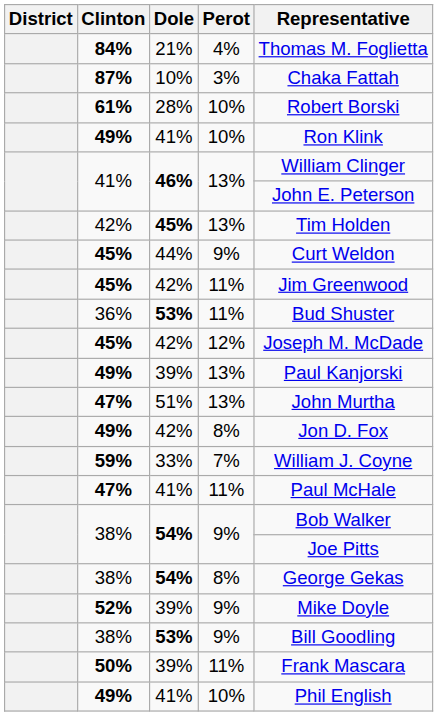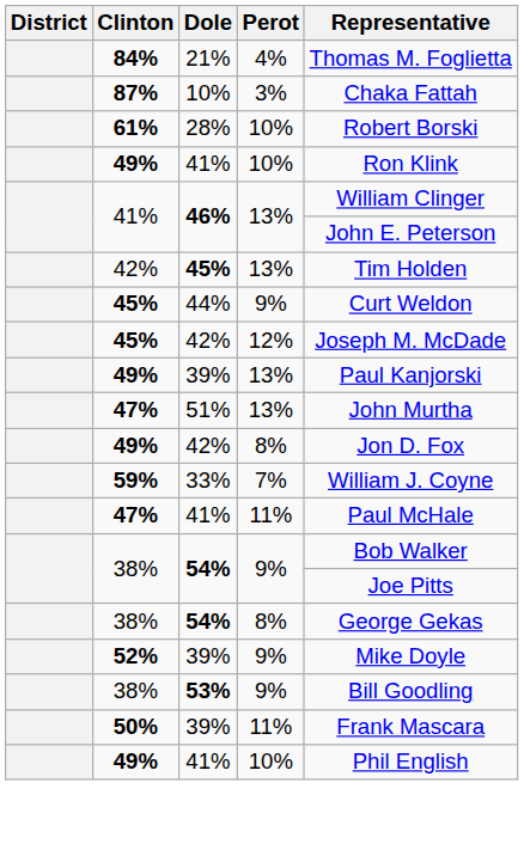- row: 45% | 42% | 11% | Jim Greenwood
- row: 36% | 53% | 11% | Bud Shuster
